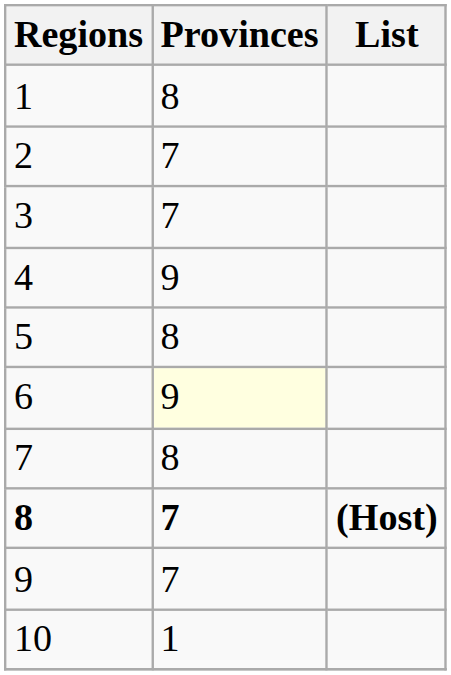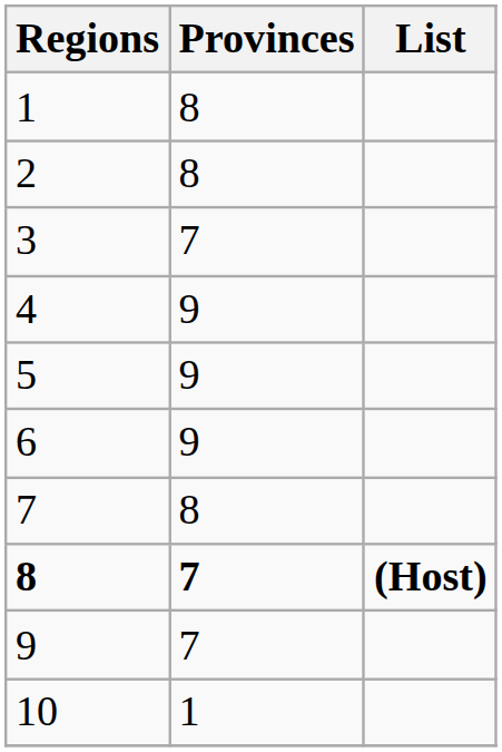2 | Provinces: 7 -> 8
5 | Provinces: 8 -> 9
6 | Provinces: lightyellow background -> no background
